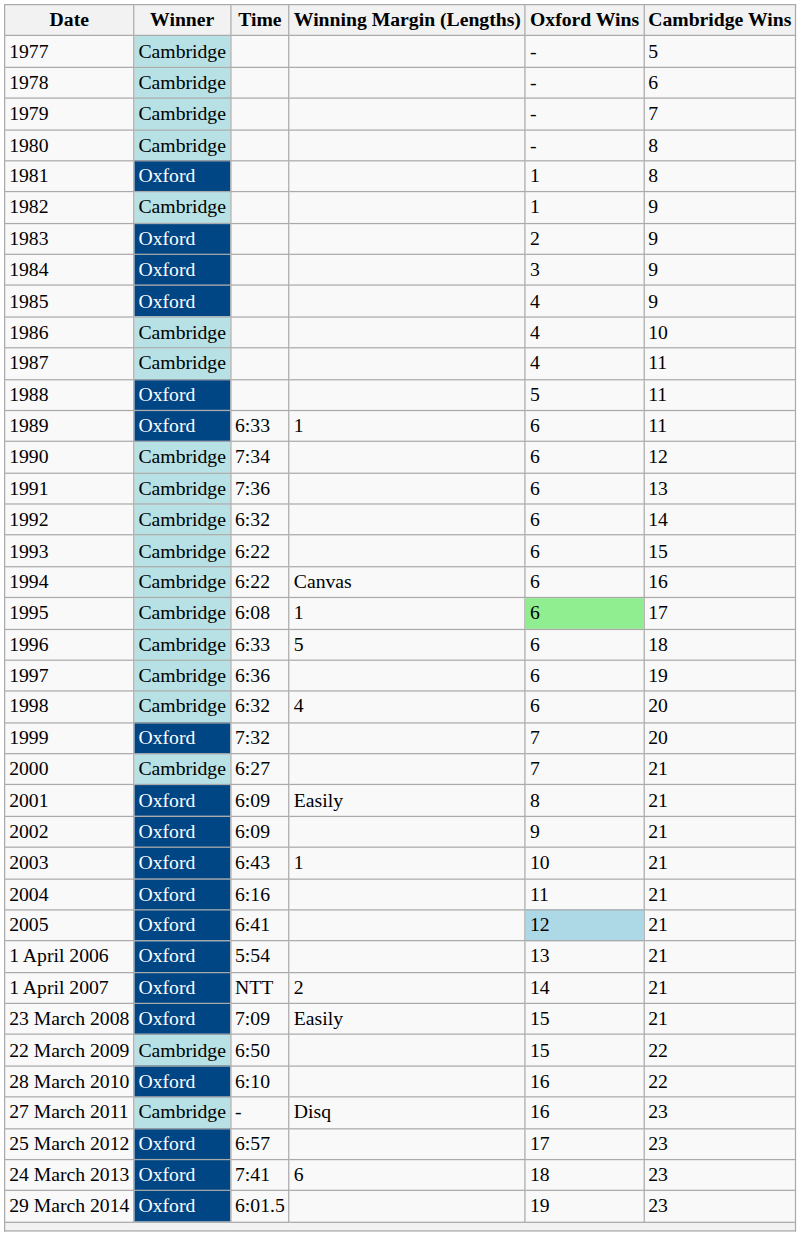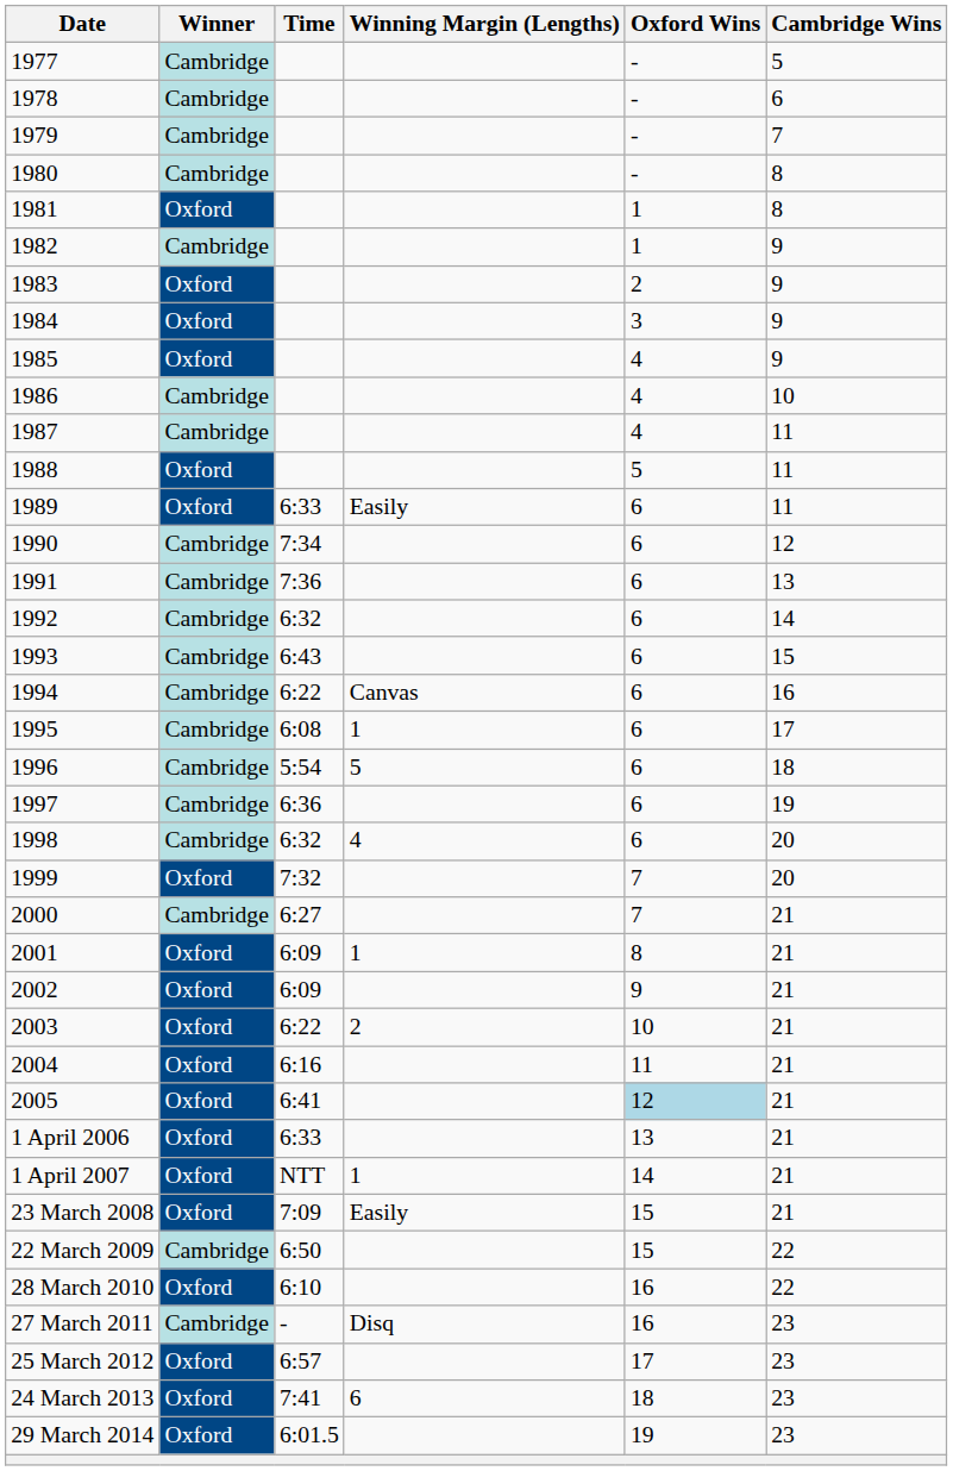1989 | Winning Margin (Lengths): 1 -> Easily
1993 | Time: 6:22 -> 6:43
1995 | Oxford Wins: lightgreen background -> no background
1996 | Time: 6:33 -> 5:54
2001 | Winning Margin (Lengths): Easily -> 1
2003 | Time: 6:43 -> 6:22
2003 | Winning Margin (Lengths): 1 -> 2
1 April 2006 | Time: 5:54 -> 6:33
1 April 2007 | Winning Margin (Lengths): 2 -> 1
